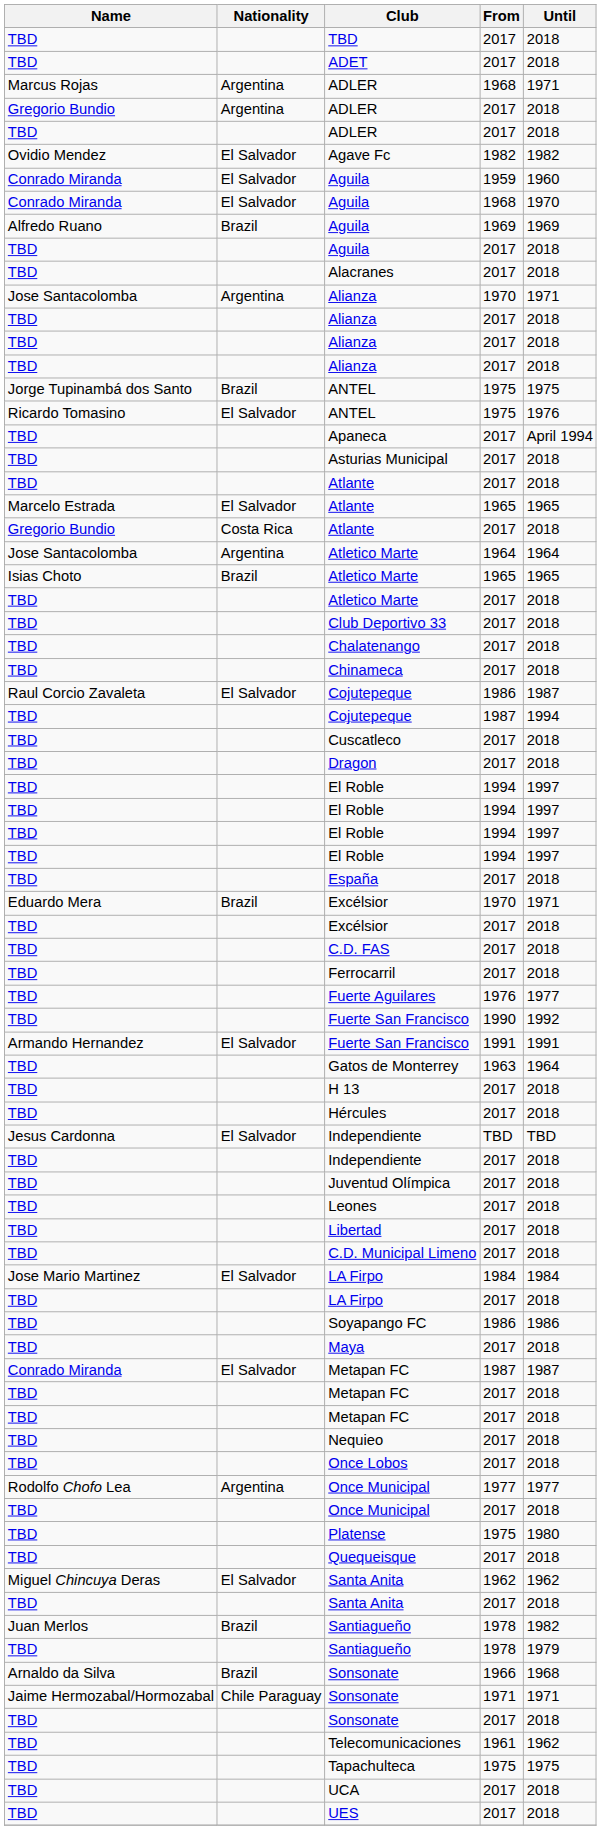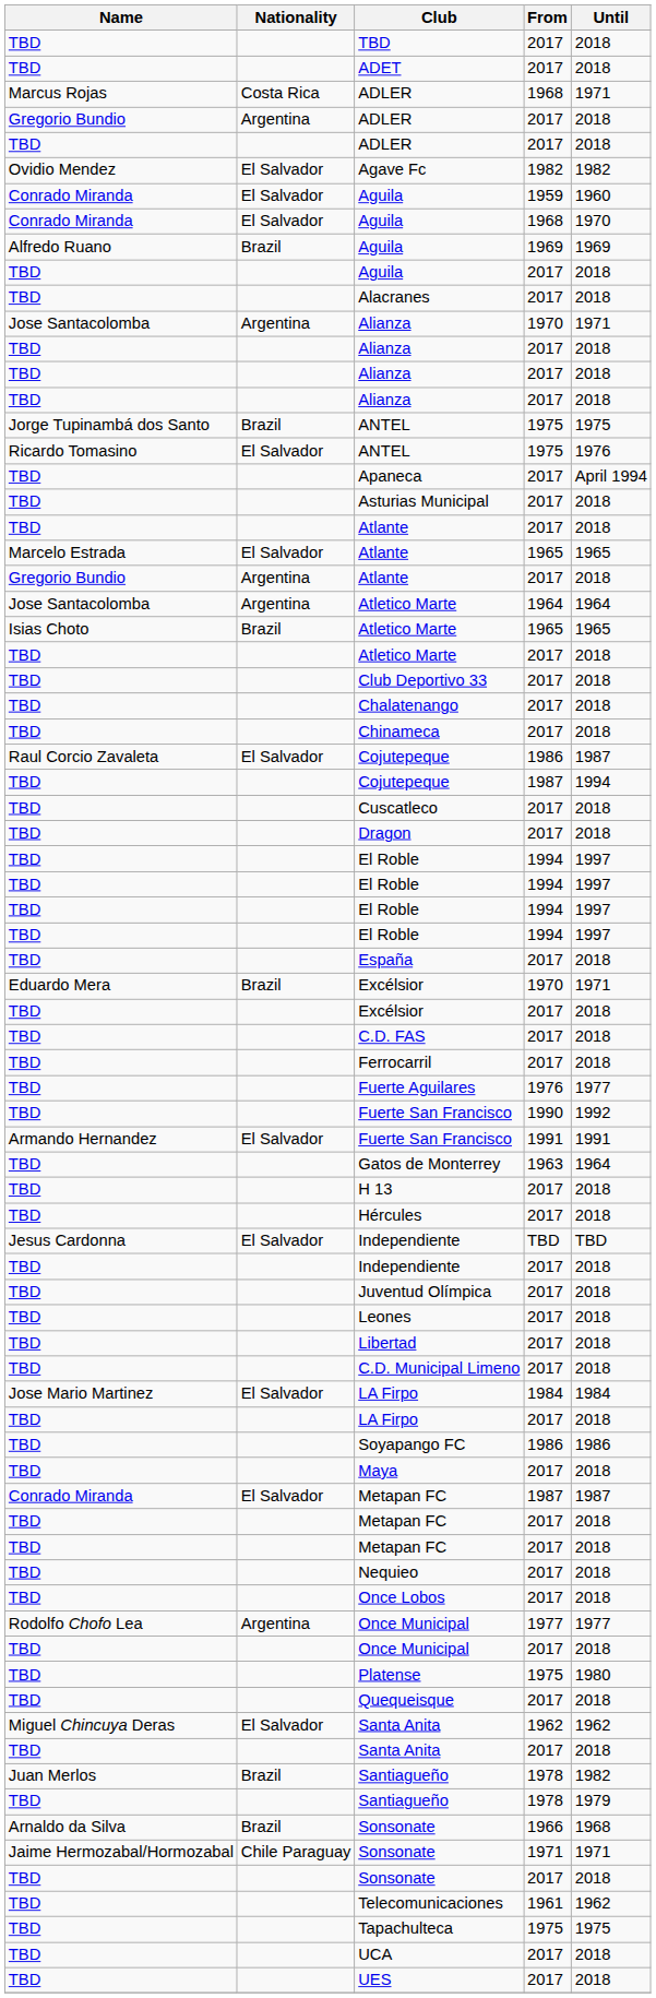Marcus Rojas / ADLER | Nationality: Argentina -> Costa Rica
Gregorio Bundio / Atlante | Nationality: Costa Rica -> Argentina
